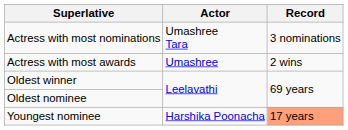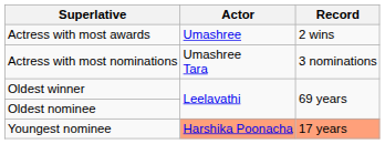rows swapped: Actress with most awards <-> Actress with most nominations
Youngest nominee | Actor: no background -> lightsalmon background
